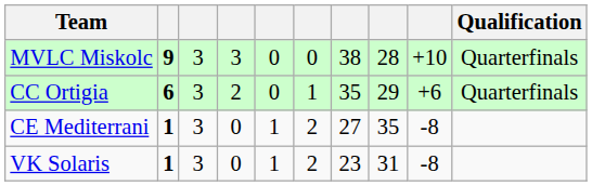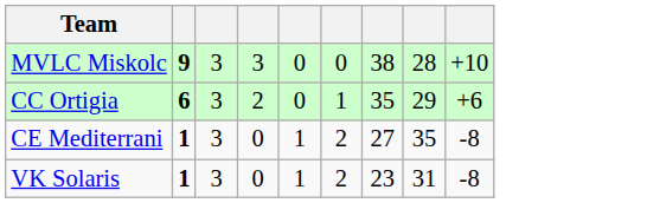- column: Qualification | Quarterfinals | Quarterfinals
